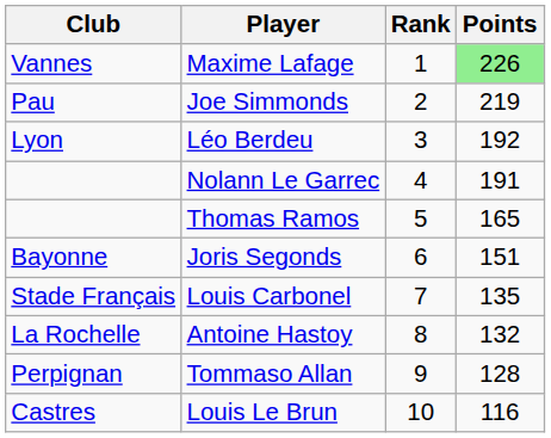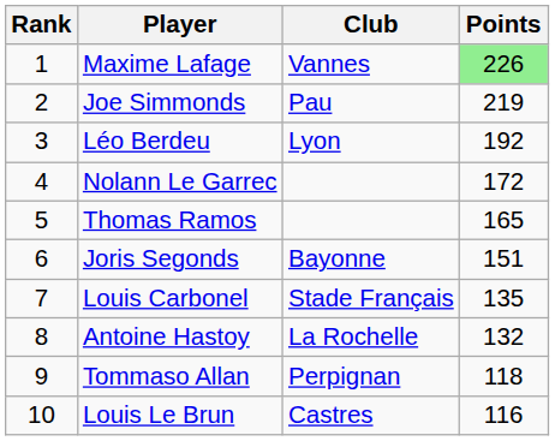columns swapped: Rank <-> Club
Nolann Le Garrec | Points: 191 -> 172
Tommaso Allan | Points: 128 -> 118
